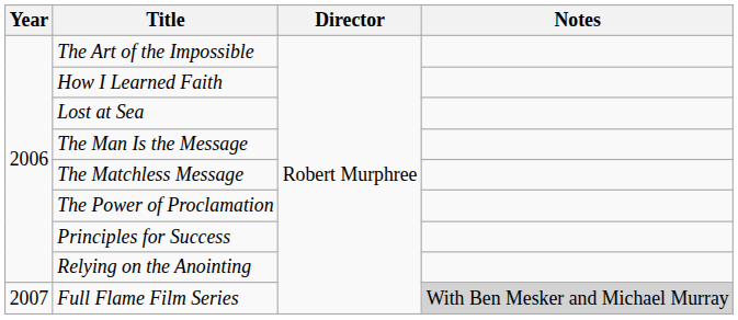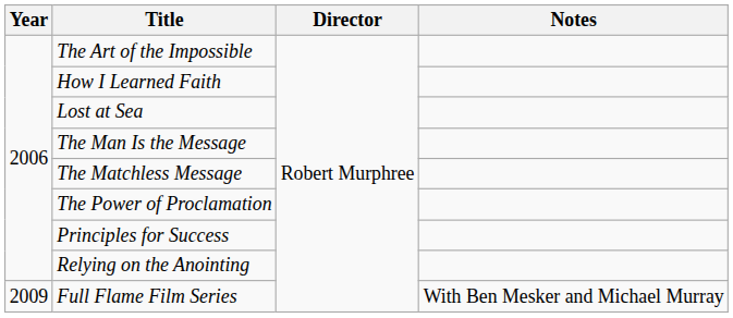Full Flame Film Series | Year: 2007 -> 2009
Full Flame Film Series | Notes: lightgrey background -> no background
